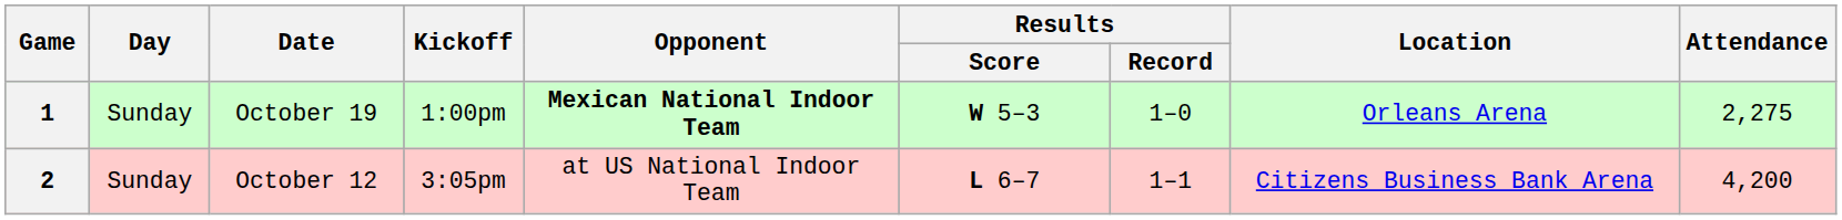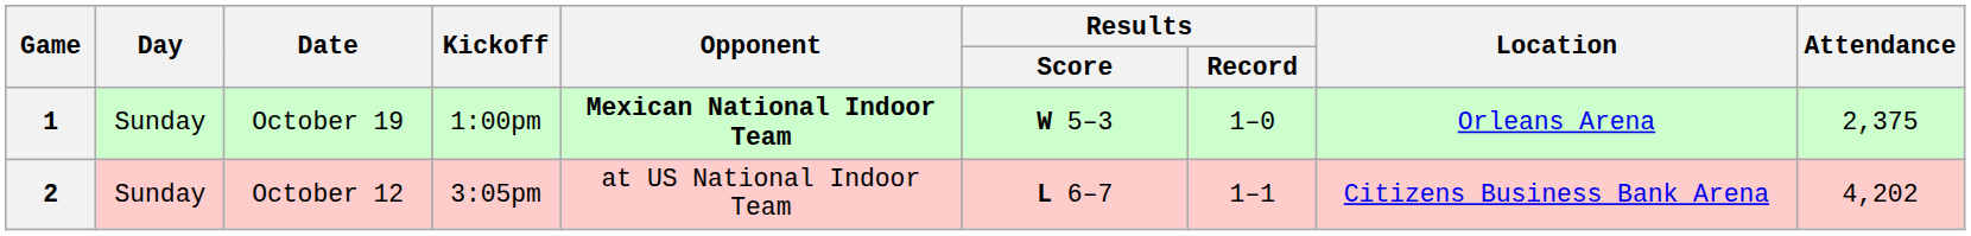1 | Attendance: 2,275 -> 2,375
2 | Attendance: 4,200 -> 4,202
